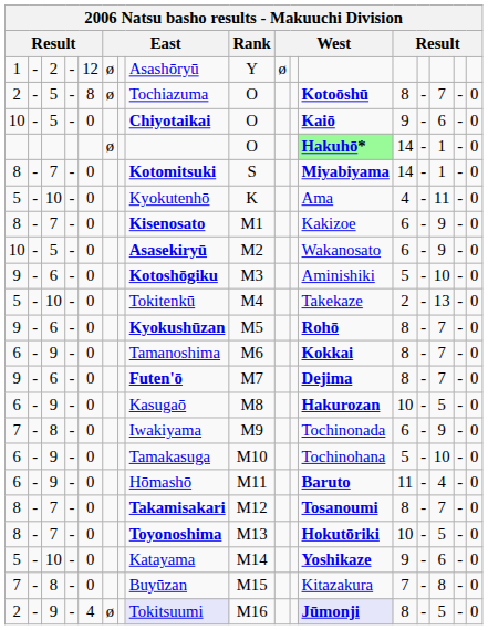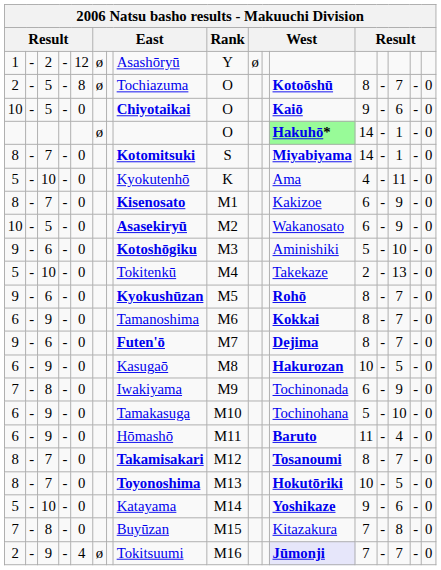2 / 9 | column 8: lavender background -> no background
2 / 9 | column 13: 8 -> 7
2 / 9 | column 15: 5 -> 7
